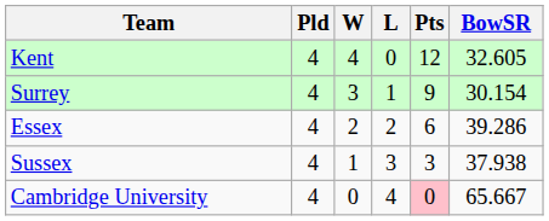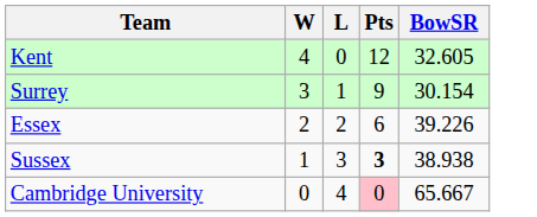- column: Pld | 4 | 4 | 4 | 4 | 4
Essex | BowSR: 39.286 -> 39.226
Sussex | Pts: normal -> bold
Sussex | BowSR: 37.938 -> 38.938
